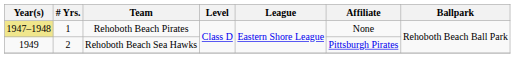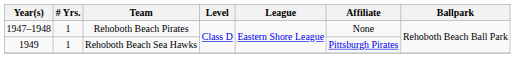Rehoboth Beach Pirates | Year(s): khaki background -> no background
Rehoboth Beach Sea Hawks | # Yrs.: 2 -> 1
